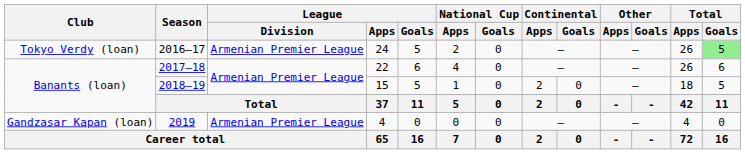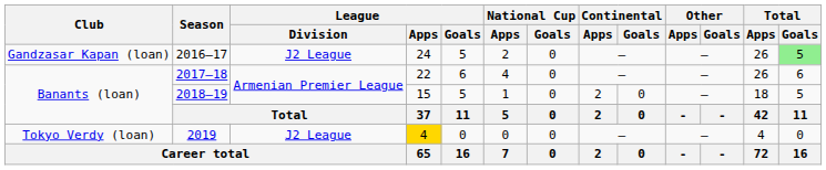2016–17 | Club: Tokyo Verdy (loan) -> Gandzasar Kapan (loan)
2016–17 | League / Division: Armenian Premier League -> J2 League
2019 | Club: Gandzasar Kapan (loan) -> Tokyo Verdy (loan)
2019 | League / Division: Armenian Premier League -> J2 League
2019 | League / Apps: no background -> gold background
